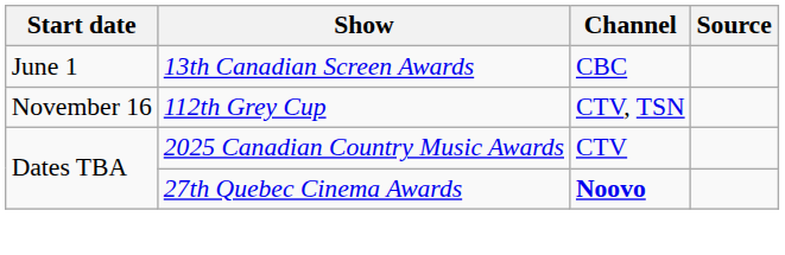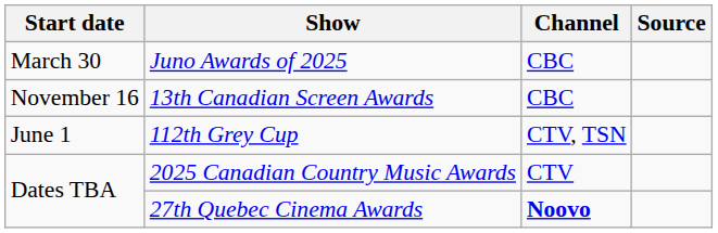+ row: March 30 | Juno Awards of 2025 | CBC
13th Canadian Screen Awards | Start date: June 1 -> November 16
112th Grey Cup | Start date: November 16 -> June 1
